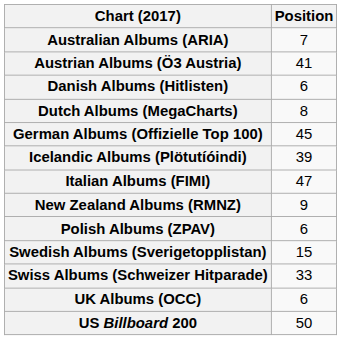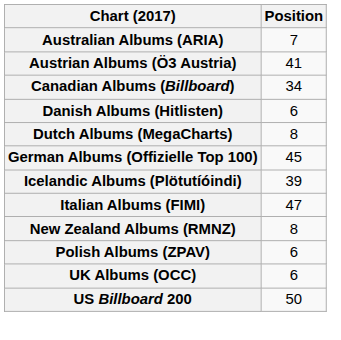+ row: Canadian Albums (Billboard) | 34
New Zealand Albums (RMNZ) | Position: 9 -> 8
- row: Swedish Albums (Sverigetopplistan) | 15
- row: Swiss Albums (Schweizer Hitparade) | 33
